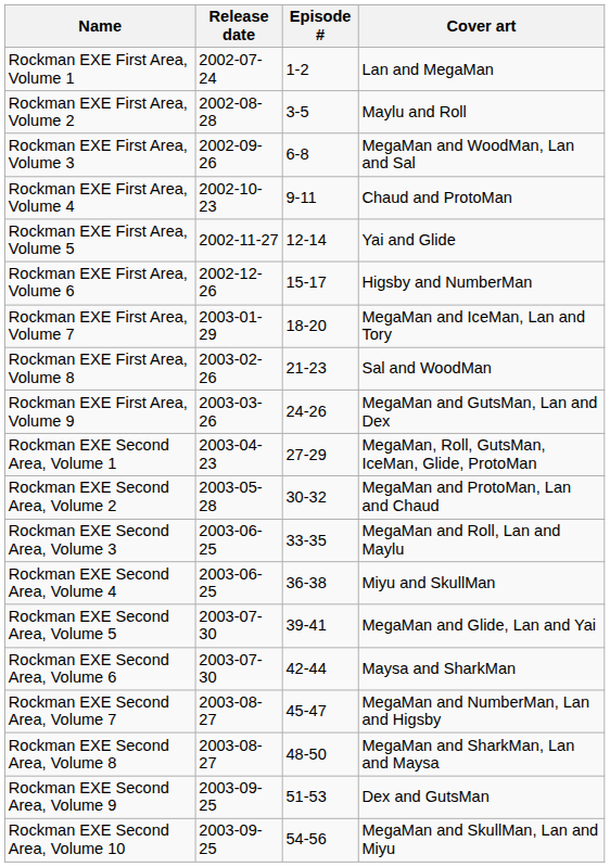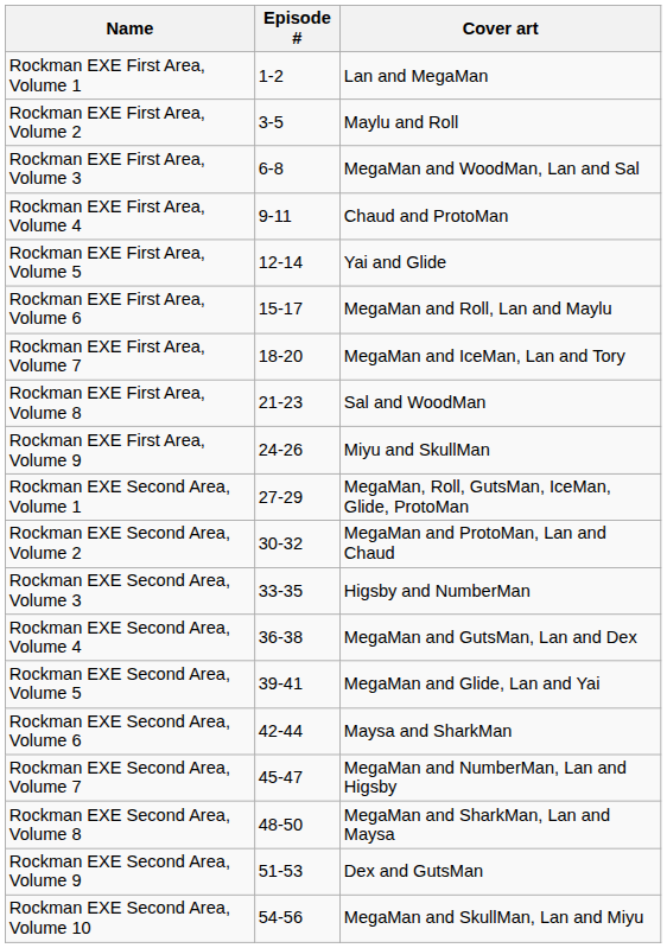- column: Release date | 2002-07-24 | 2002-08-28 | 2002-09-26 | 2002-10-23 | 2002-11-27 | 2002-12-26 | 2003-01-29 | 2003-02-26 | 2003-03-26 | 2003-04-23 | 2003-05-28 | 2003-06-25 | 2003-06-25 | 2003-07-30 | 2003-07-30 | 2003-08-27 | 2003-08-27 | 2003-09-25 | 2003-09-25
Rockman EXE First Area, Volume 6 | Cover art: Higsby and NumberMan -> MegaMan and Roll, Lan and Maylu
Rockman EXE First Area, Volume 9 | Cover art: MegaMan and GutsMan, Lan and Dex -> Miyu and SkullMan
Rockman EXE Second Area, Volume 3 | Cover art: MegaMan and Roll, Lan and Maylu -> Higsby and NumberMan
Rockman EXE Second Area, Volume 4 | Cover art: Miyu and SkullMan -> MegaMan and GutsMan, Lan and Dex
